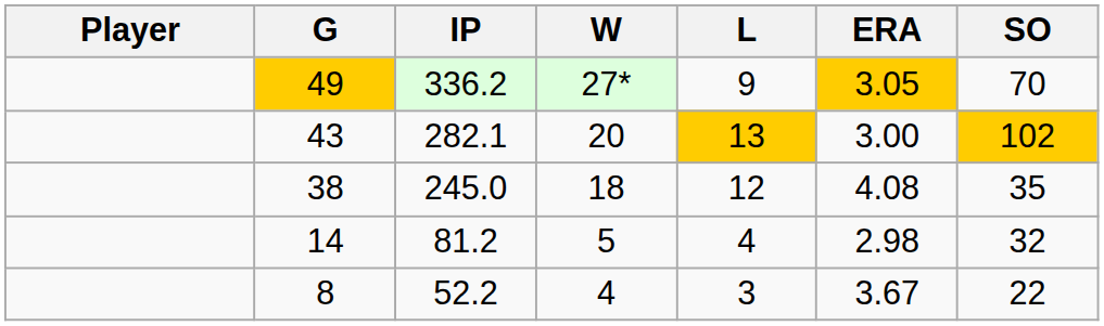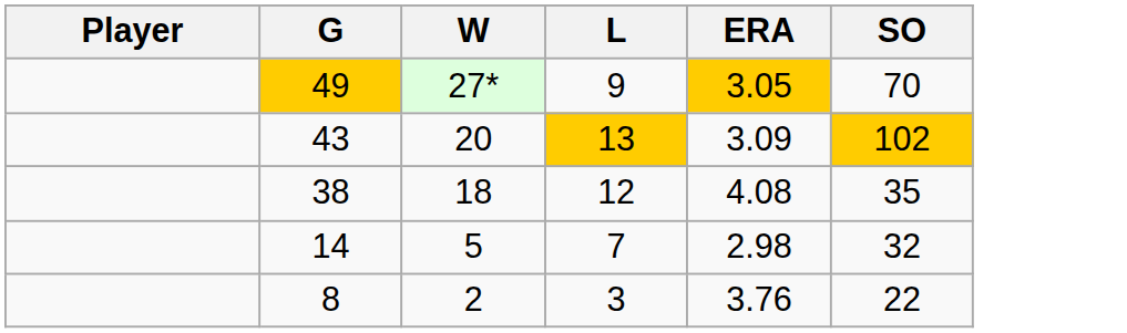- column: IP | 336.2 | 282.1 | 245.0 | 81.2 | 52.2
43 | ERA: 3.00 -> 3.09
14 | L: 4 -> 7
8 | W: 4 -> 2
8 | ERA: 3.67 -> 3.76
